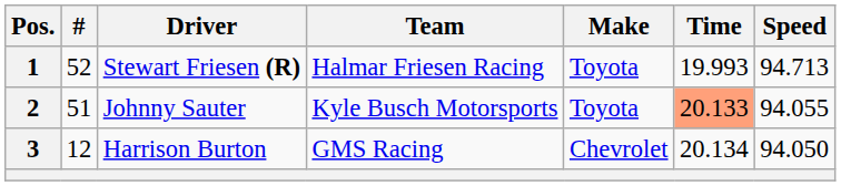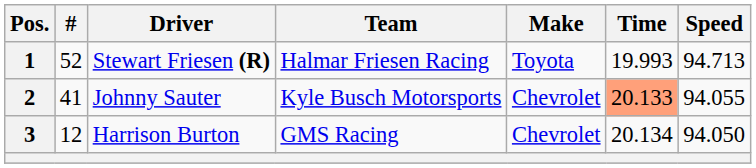2 | #: 51 -> 41
2 | Make: Toyota -> Chevrolet
